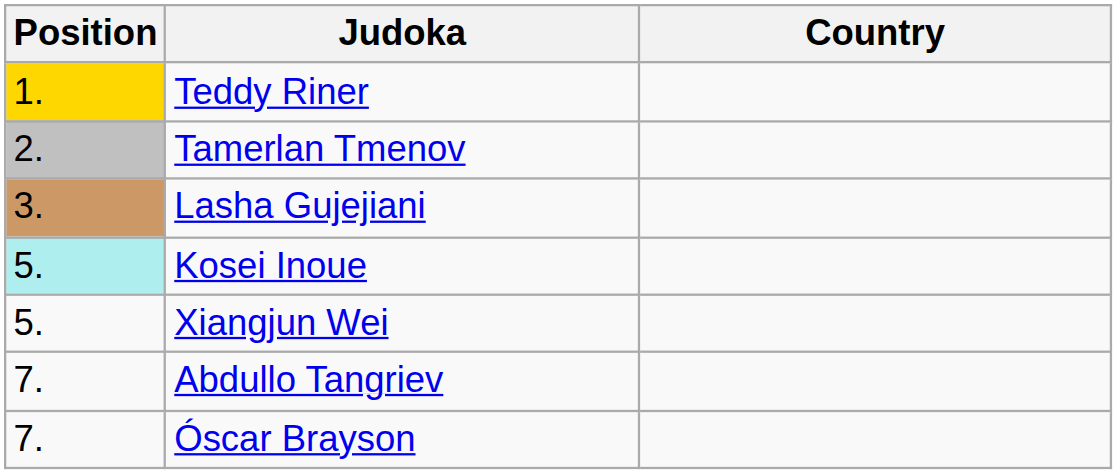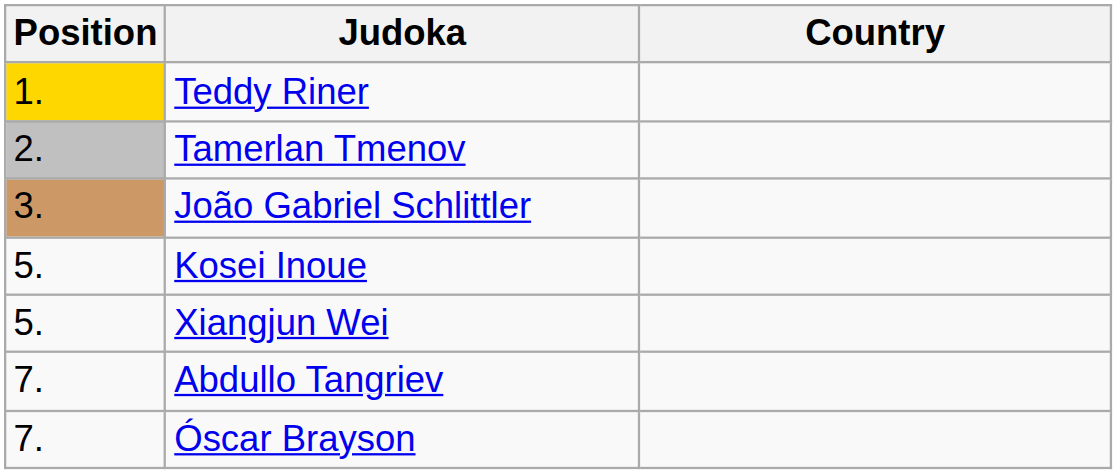- row: 3. | Lasha Gujejiani
+ row: 3. | João Gabriel Schlittler
Kosei Inoue | Position: paleturquoise background -> no background
